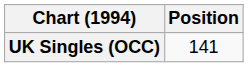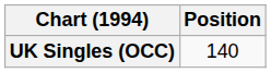UK Singles (OCC) | Position: 141 -> 140
